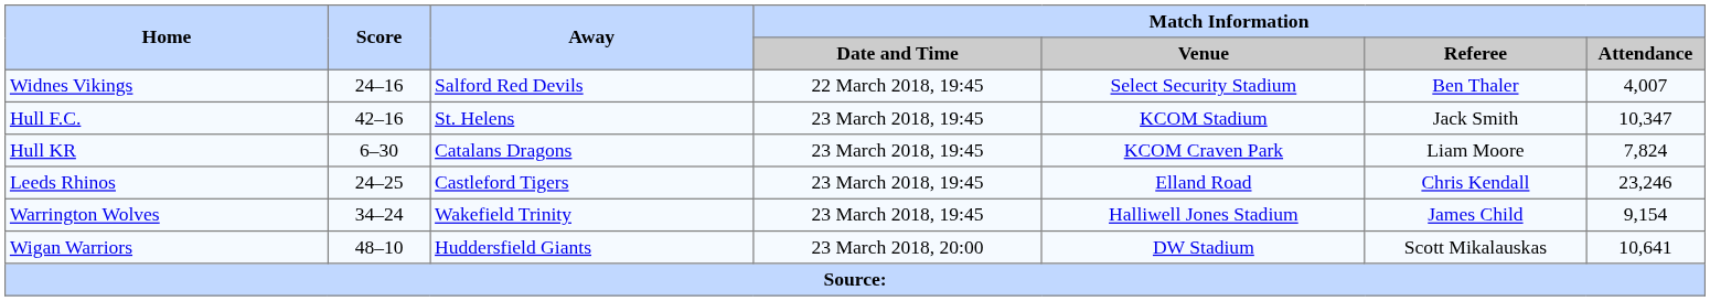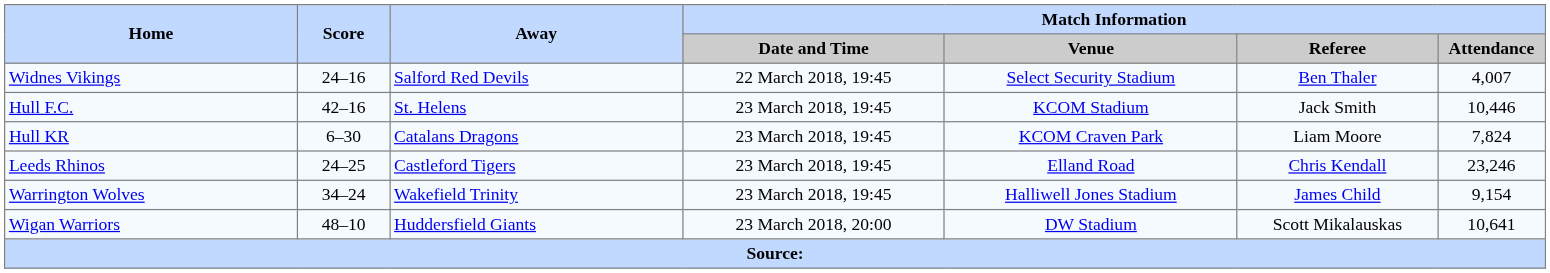Hull F.C. | Match Information / Attendance: 10,347 -> 10,446
